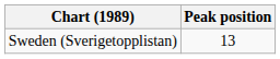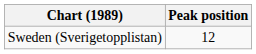Sweden (Sverigetopplistan) | Peak position: 13 -> 12
